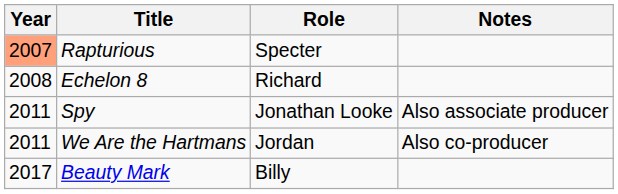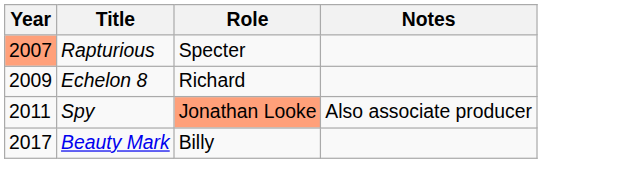Echelon 8 | Year: 2008 -> 2009
Spy | Role: no background -> lightsalmon background
- row: 2011 | We Are the Hartmans | Jordan | Also co-producer
